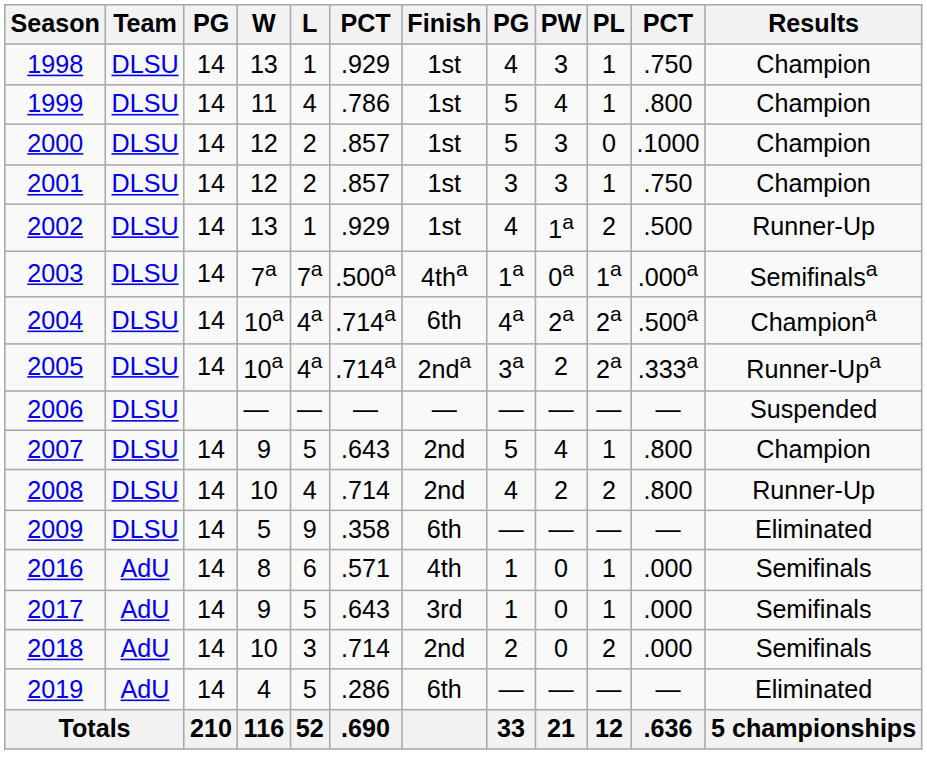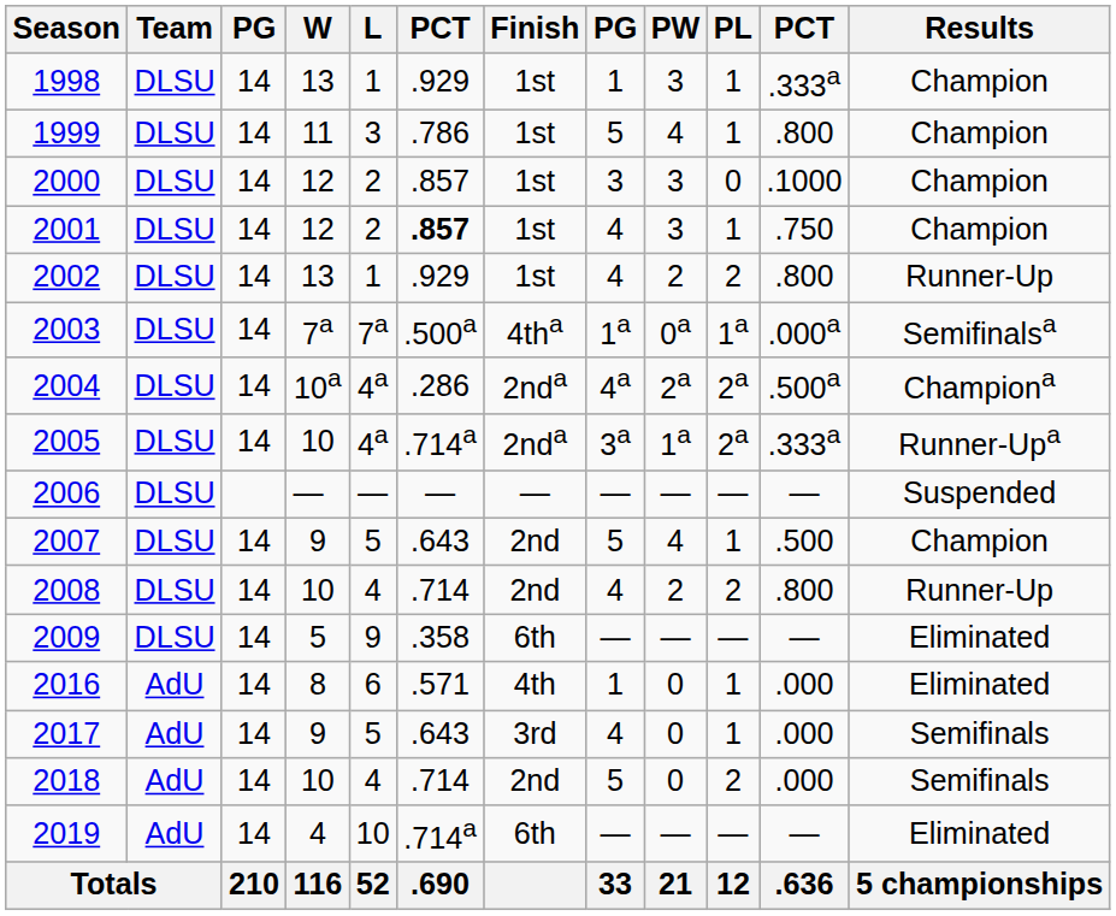1998 | column 8: 4 -> 1
1998 | column 11: .750 -> .333a
1999 | L: 4 -> 3
2000 | column 8: 5 -> 3
2001 | column 6: normal -> bold
2001 | column 8: 3 -> 4
2002 | PW: 1a -> 2
2002 | column 11: .500 -> .800
2004 | column 6: .714a -> .286
2004 | Finish: 6th -> 2nda
2005 | W: 10a -> 10
2005 | PW: 2 -> 1a
2007 | column 11: .800 -> .500
2016 | Results: Semifinals -> Eliminated
2017 | column 8: 1 -> 4
2018 | L: 3 -> 4
2018 | column 8: 2 -> 5
2019 | L: 5 -> 10
2019 | column 6: .286 -> .714a
